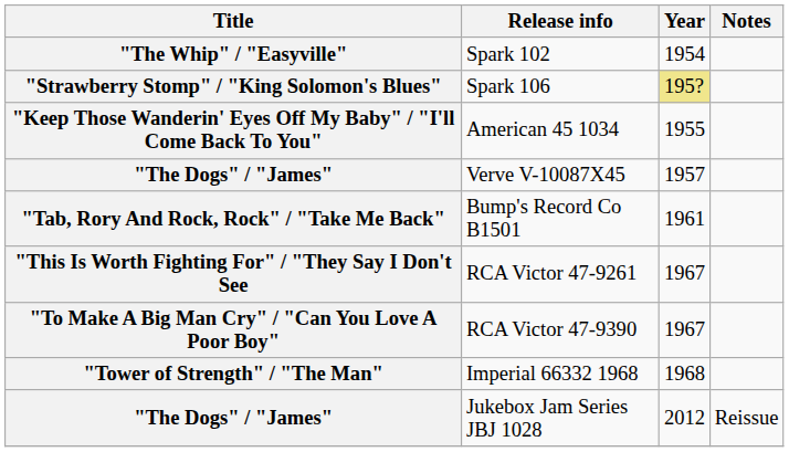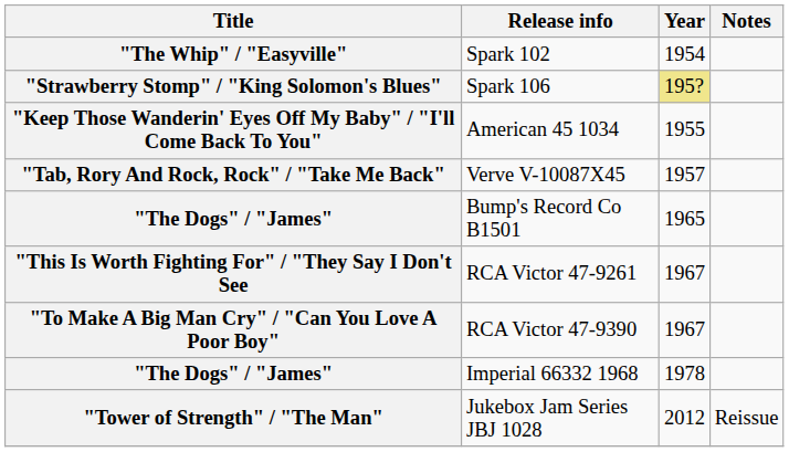Verve V-10087X45 | Title: "The Dogs" / "James" -> "Tab, Rory And Rock, Rock" / "Take Me Back"
Bump's Record Co B1501 | Title: "Tab, Rory And Rock, Rock" / "Take Me Back" -> "The Dogs" / "James"
Bump's Record Co B1501 | Year: 1961 -> 1965
Imperial 66332 1968 | Title: "Tower of Strength" / "The Man" -> "The Dogs" / "James"
Imperial 66332 1968 | Year: 1968 -> 1978
Jukebox Jam Series JBJ 1028 | Title: "The Dogs" / "James" -> "Tower of Strength" / "The Man"
